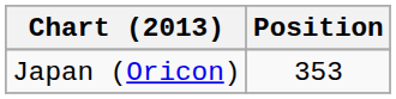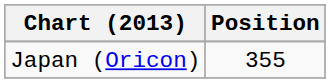Japan (Oricon) | Position: 353 -> 355
